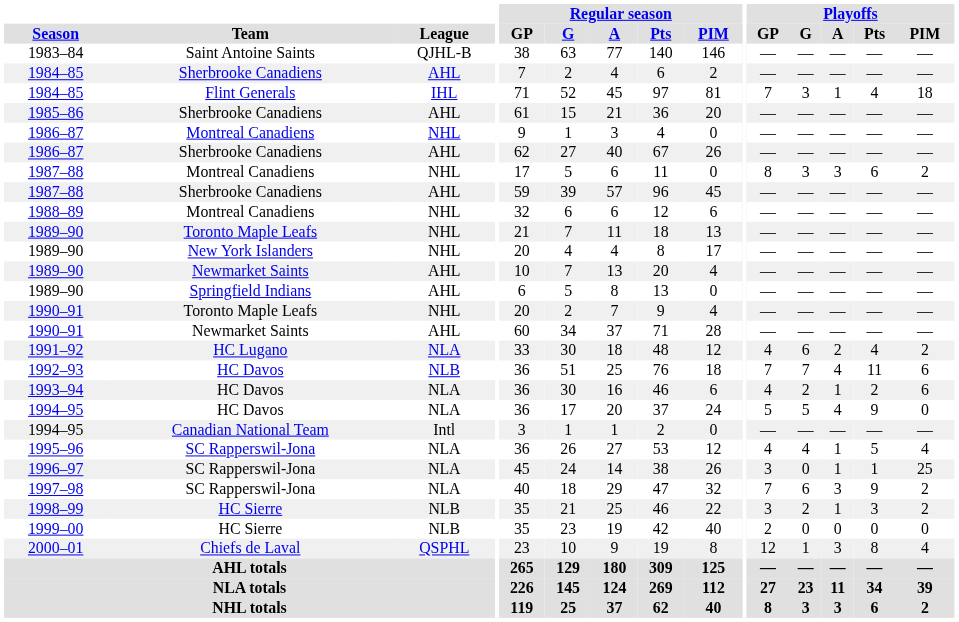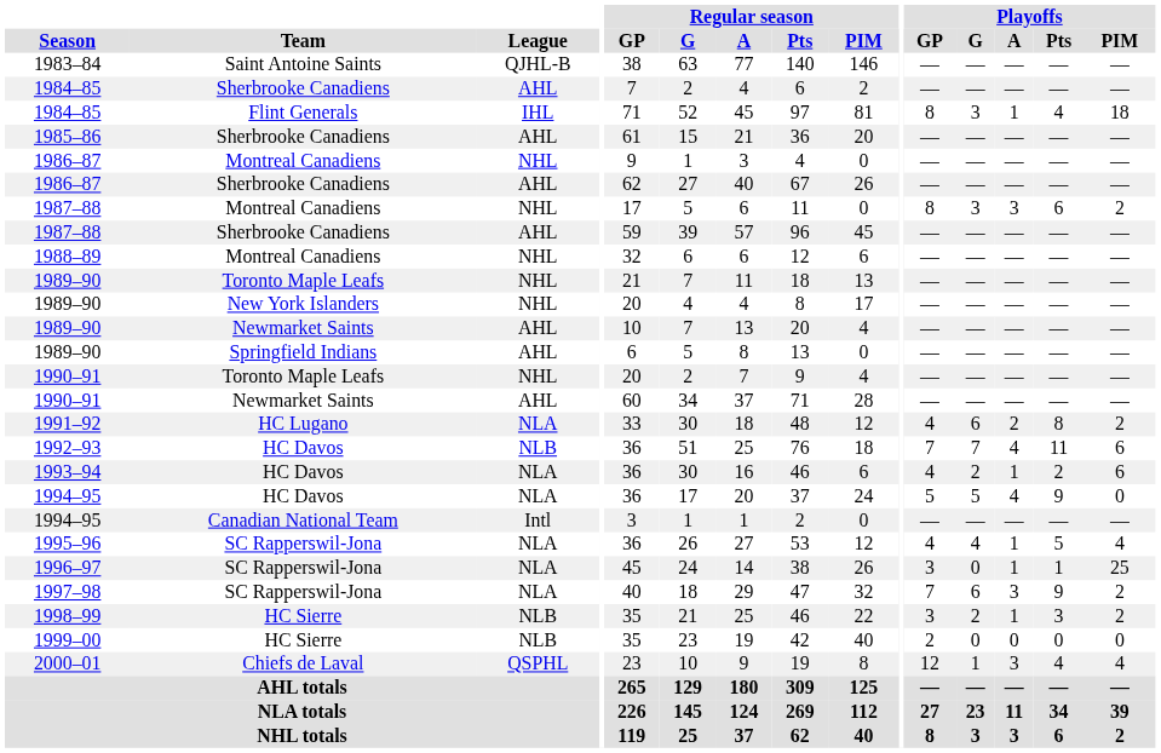1984–85 / Flint Generals | Playoffs / GP: 7 -> 8
1991–92 | Playoffs / Pts: 4 -> 8
2000–01 | Playoffs / Pts: 8 -> 4
